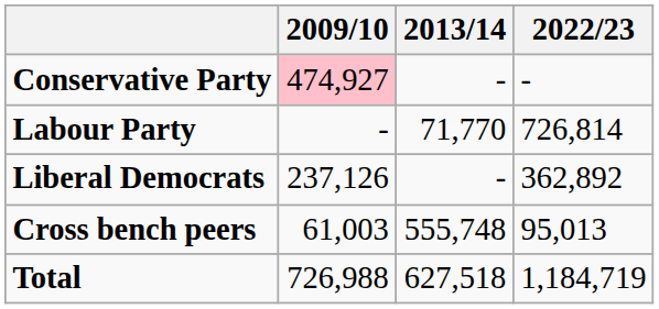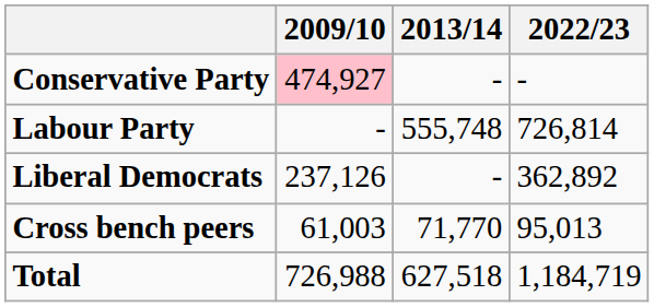Labour Party | 2013/14: 71,770 -> 555,748
Cross bench peers | 2013/14: 555,748 -> 71,770
